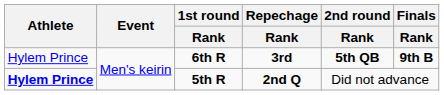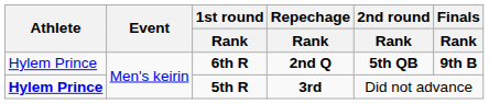6th R | Repechage / Rank: 3rd -> 2nd Q
5th R | Repechage / Rank: 2nd Q -> 3rd
